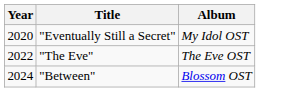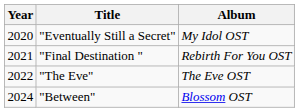+ row: 2021 | "Final Destination " | Rebirth For You OST
